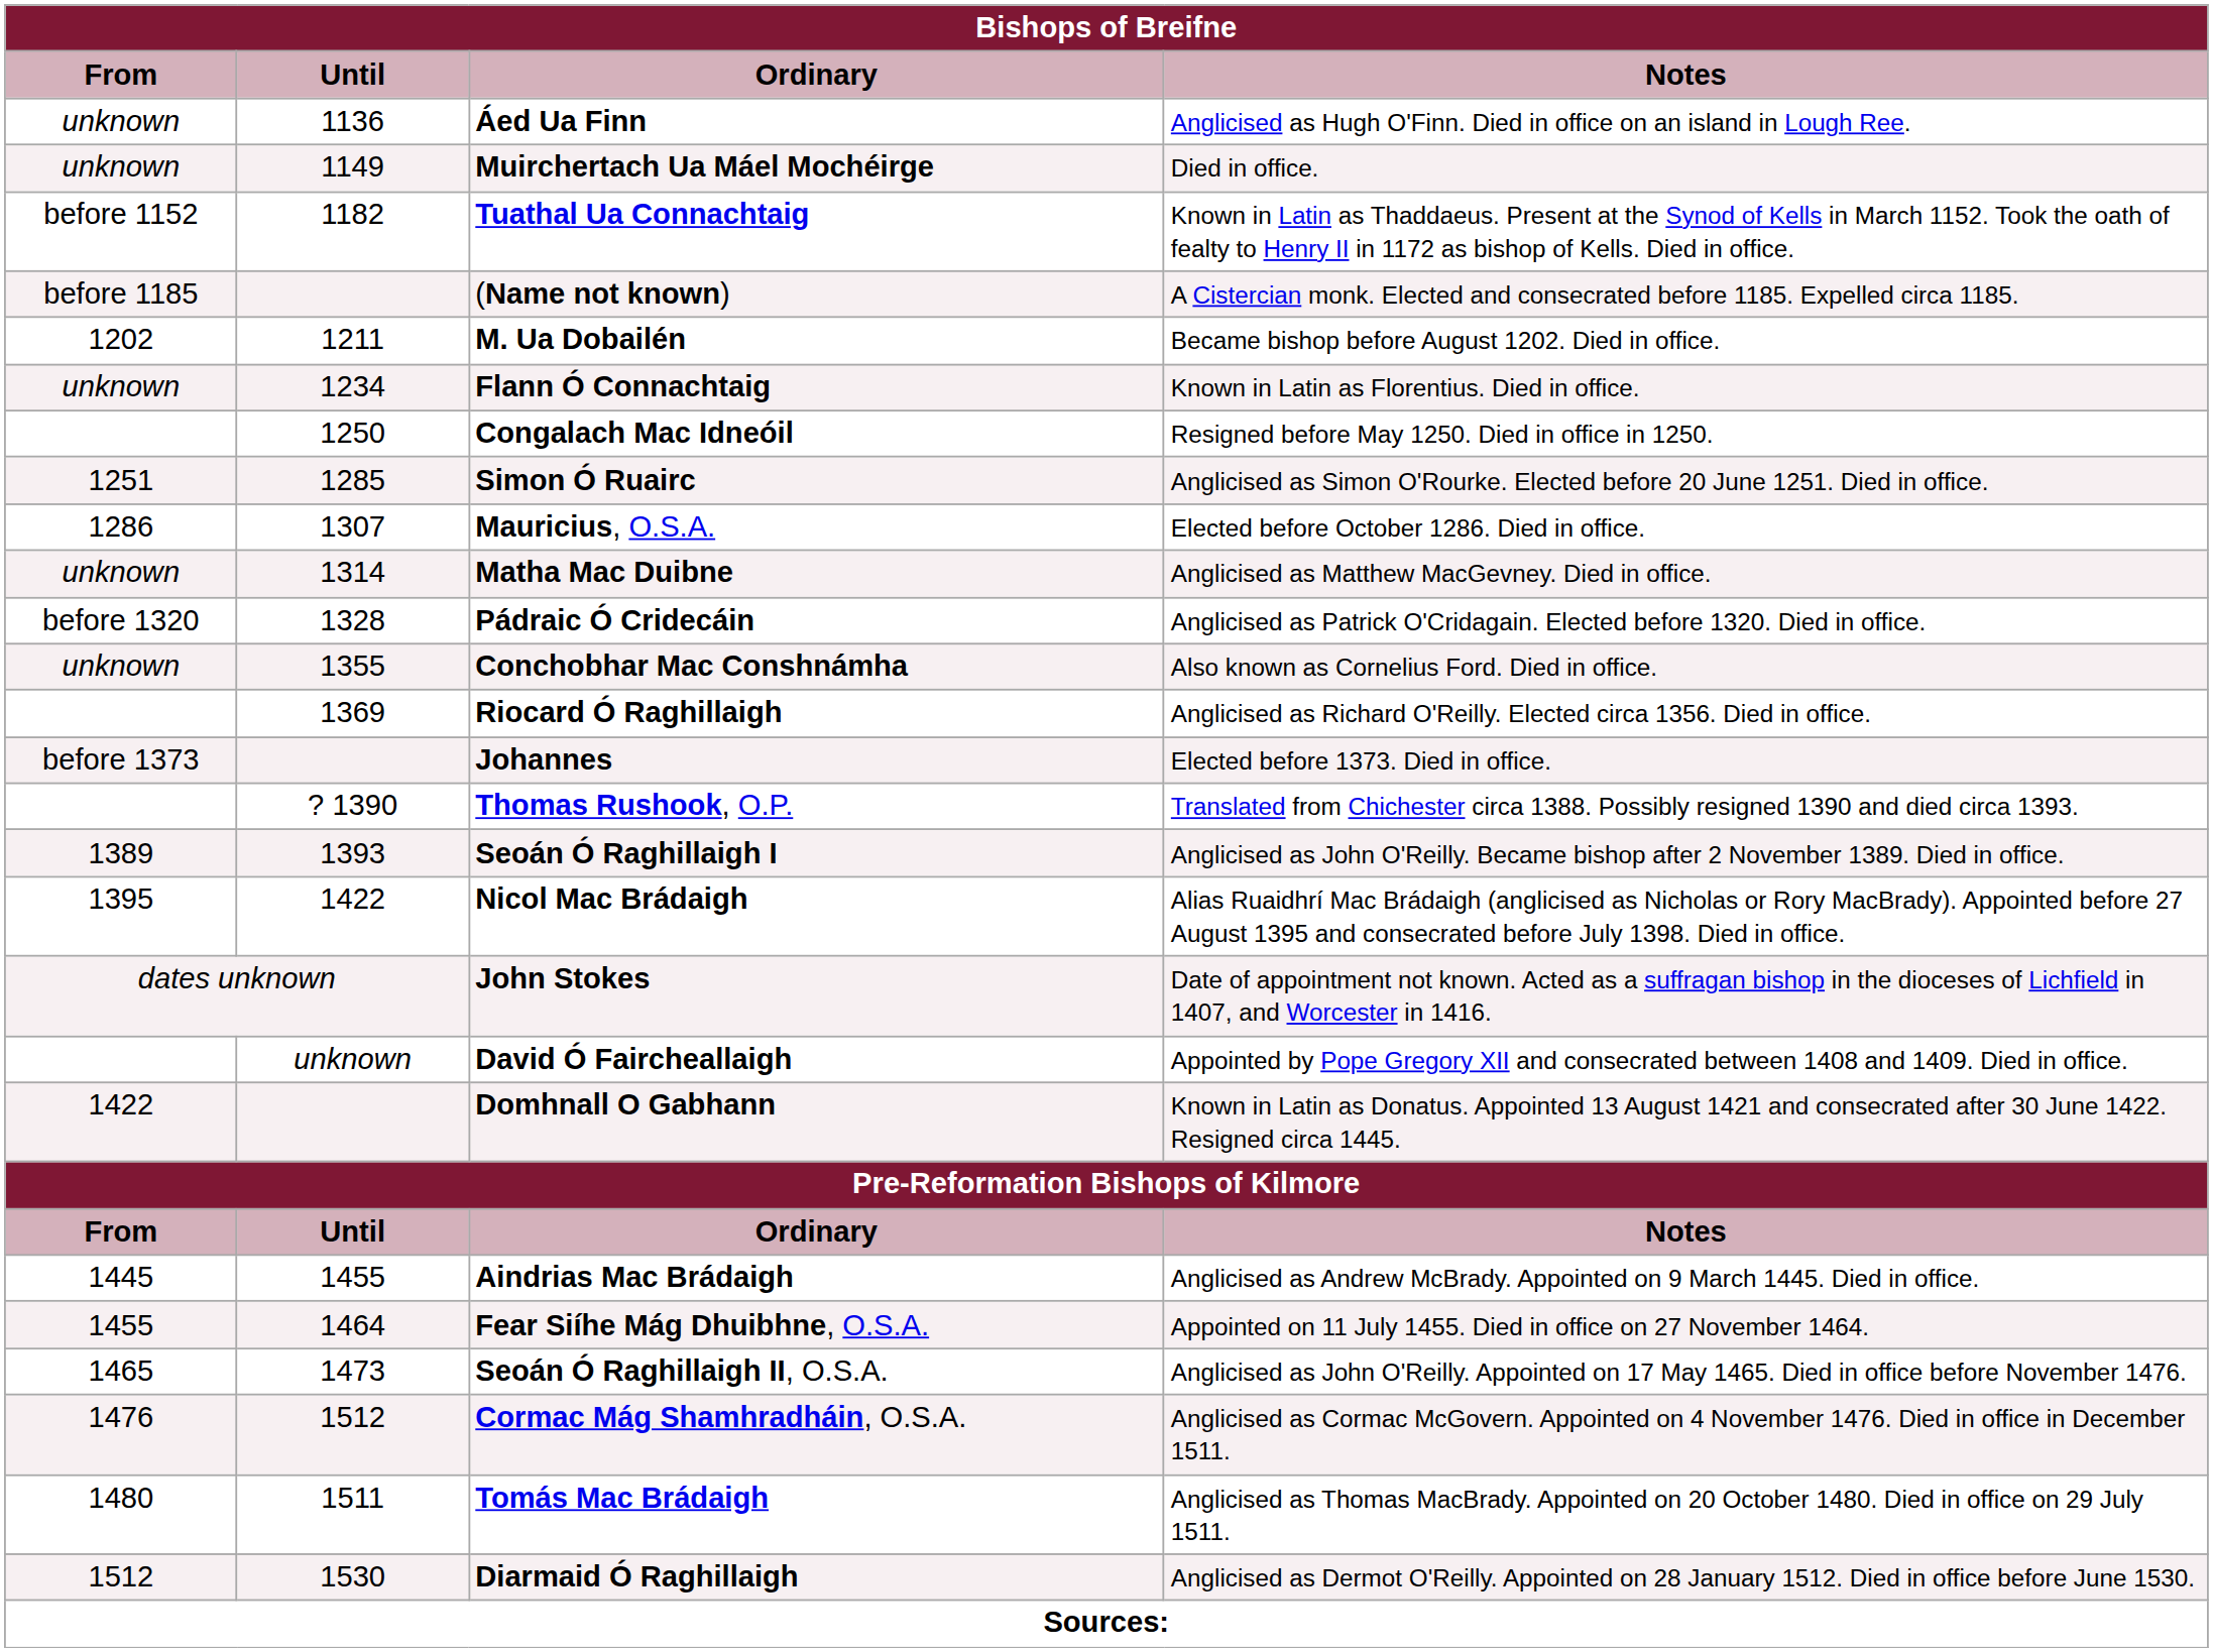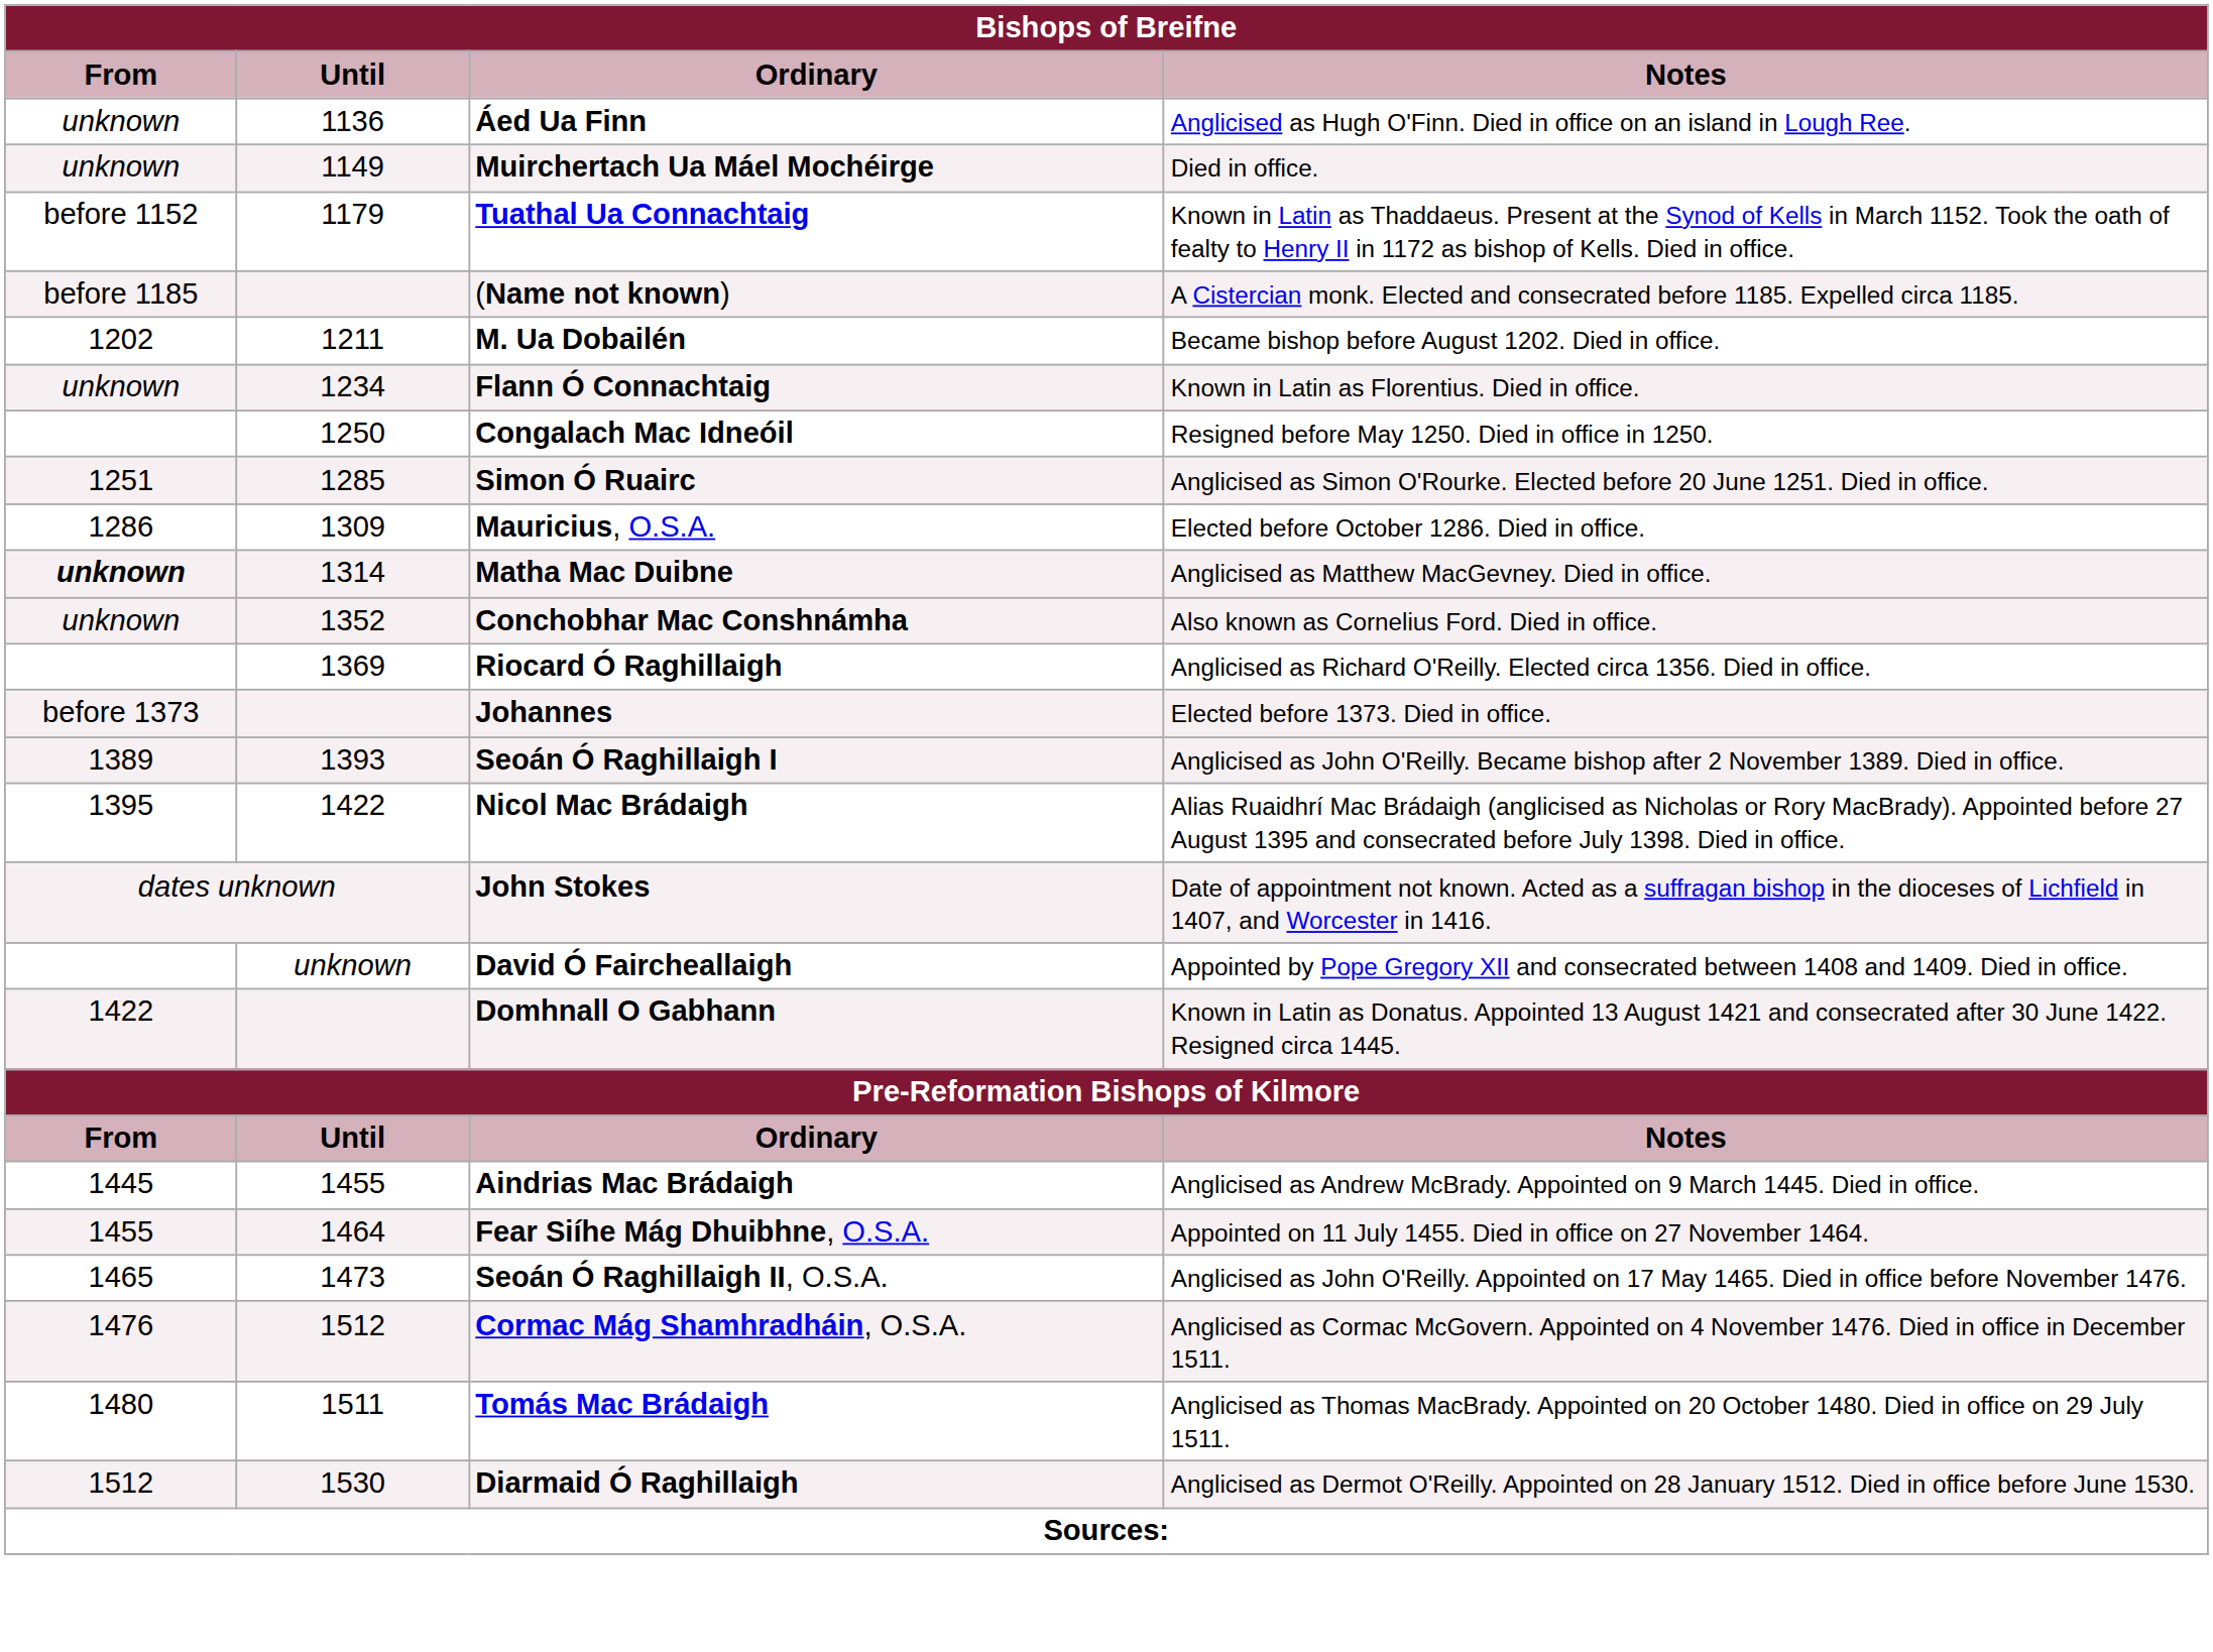Tuathal Ua Connachtaig | Until: 1182 -> 1179
Mauricius, O.S.A. | Until: 1307 -> 1309
Matha Mac Duibne | From: normal -> bold
- row: before 1320 | 1328 | Pádraic Ó Cridecáin | Anglicised as Patrick O'Cridagain. Elected before 1320. Died in office.
Conchobhar Mac Conshnámha | Until: 1355 -> 1352
- row: ? 1390 | Thomas Rushook, O.P. | Translated from Chichester circa 1388. Possibly resigned 1390 and died circa 1393.
